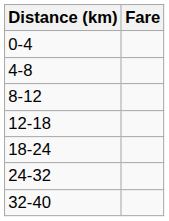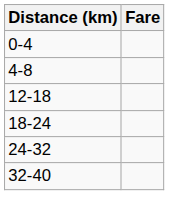- row: 8-12
